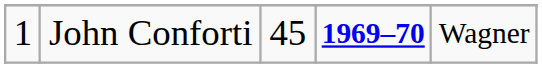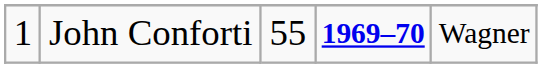John Conforti | column 3: 45 -> 55
